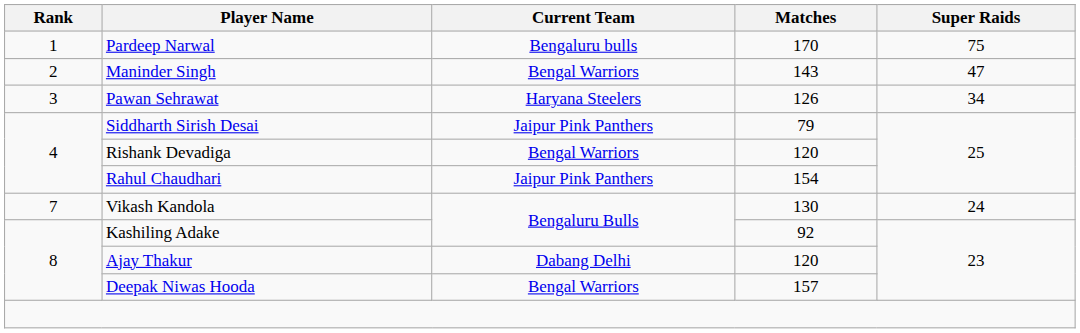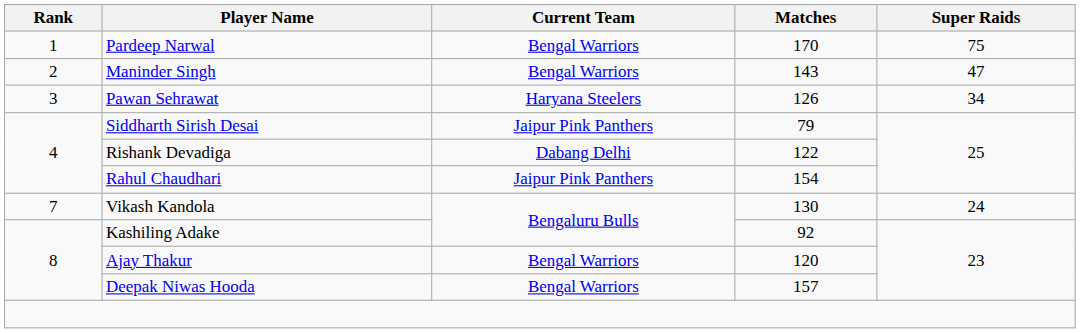Pardeep Narwal | Current Team: Bengaluru bulls -> Bengal Warriors
Rishank Devadiga | Current Team: Bengal Warriors -> Dabang Delhi
Rishank Devadiga | Matches: 120 -> 122
Ajay Thakur | Current Team: Dabang Delhi -> Bengal Warriors
